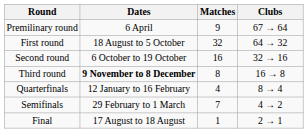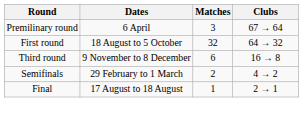Premilinary round | Matches: 9 -> 3
- row: Second round | 6 October to 19 October | 16 | 32 → 16
Third round | Dates: bold -> normal
Third round | Matches: 8 -> 6
- row: Quarterfinals | 12 January to 16 February | 4 | 8 → 4
Semifinals | Matches: 7 -> 2
